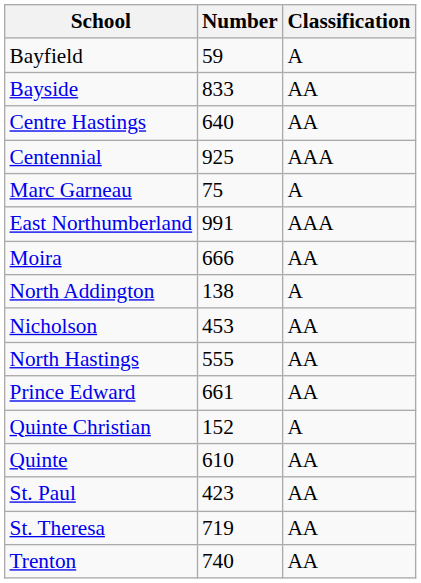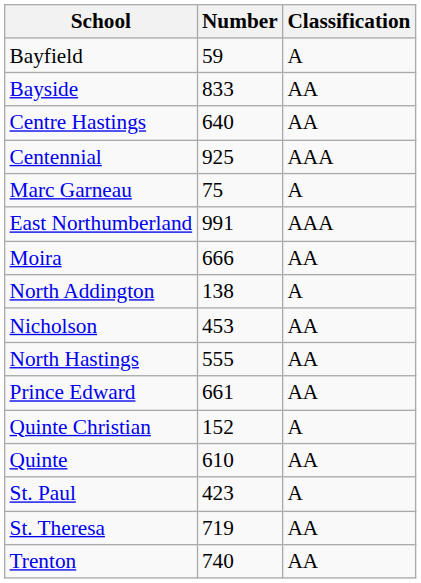St. Paul | Classification: AA -> A
